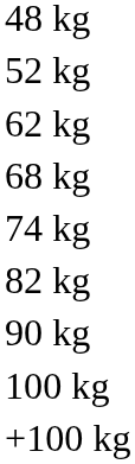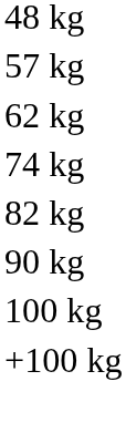- row: 52 kg
+ row: 57 kg
- row: 68 kg
